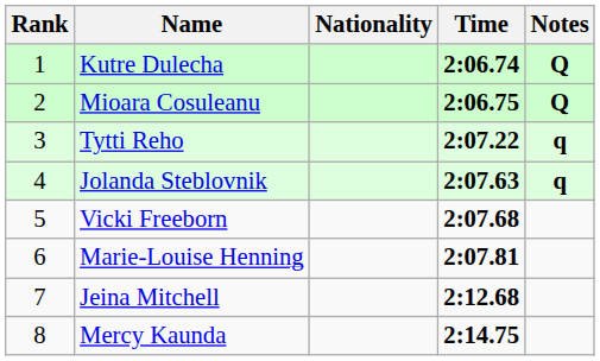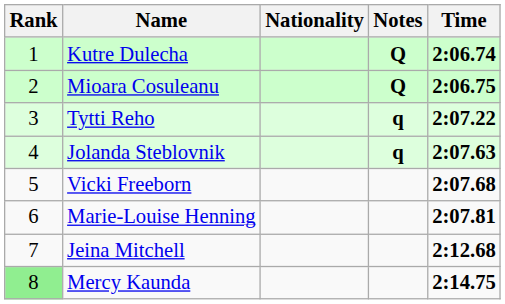columns swapped: Time <-> Notes
Mercy Kaunda | Rank: no background -> lightgreen background
